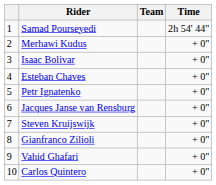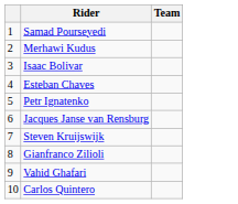- column: Time | 2h 54' 44" | + 0" | + 0" | + 0" | + 0" | + 0" | + 0" | + 0" | + 0" | + 0"
